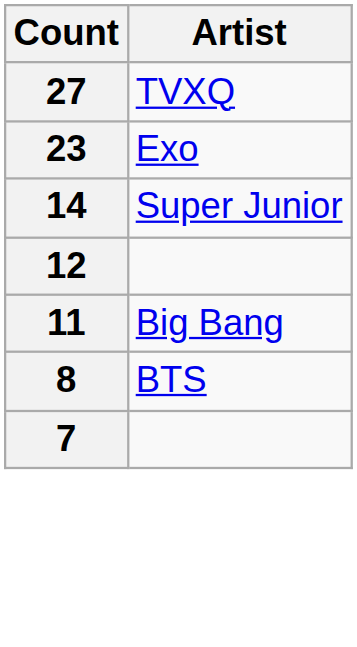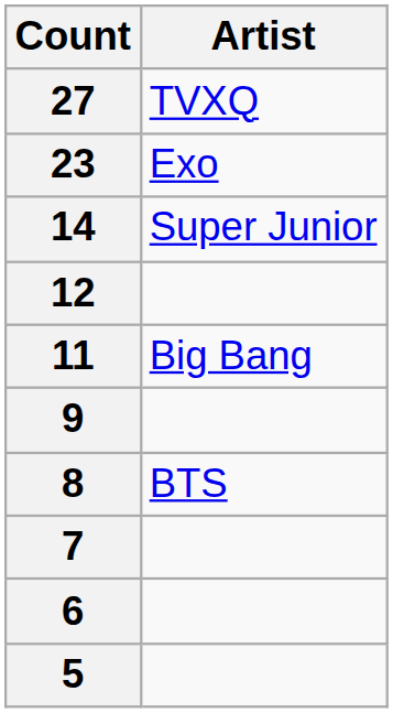+ row: 9
+ row: 6
+ row: 5
